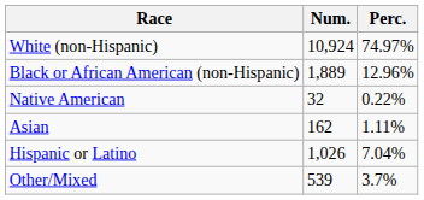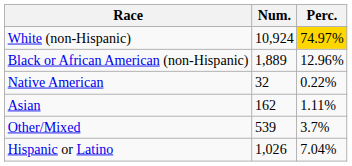White (non-Hispanic) | Perc.: no background -> gold background
rows swapped: Other/Mixed <-> Hispanic or Latino
